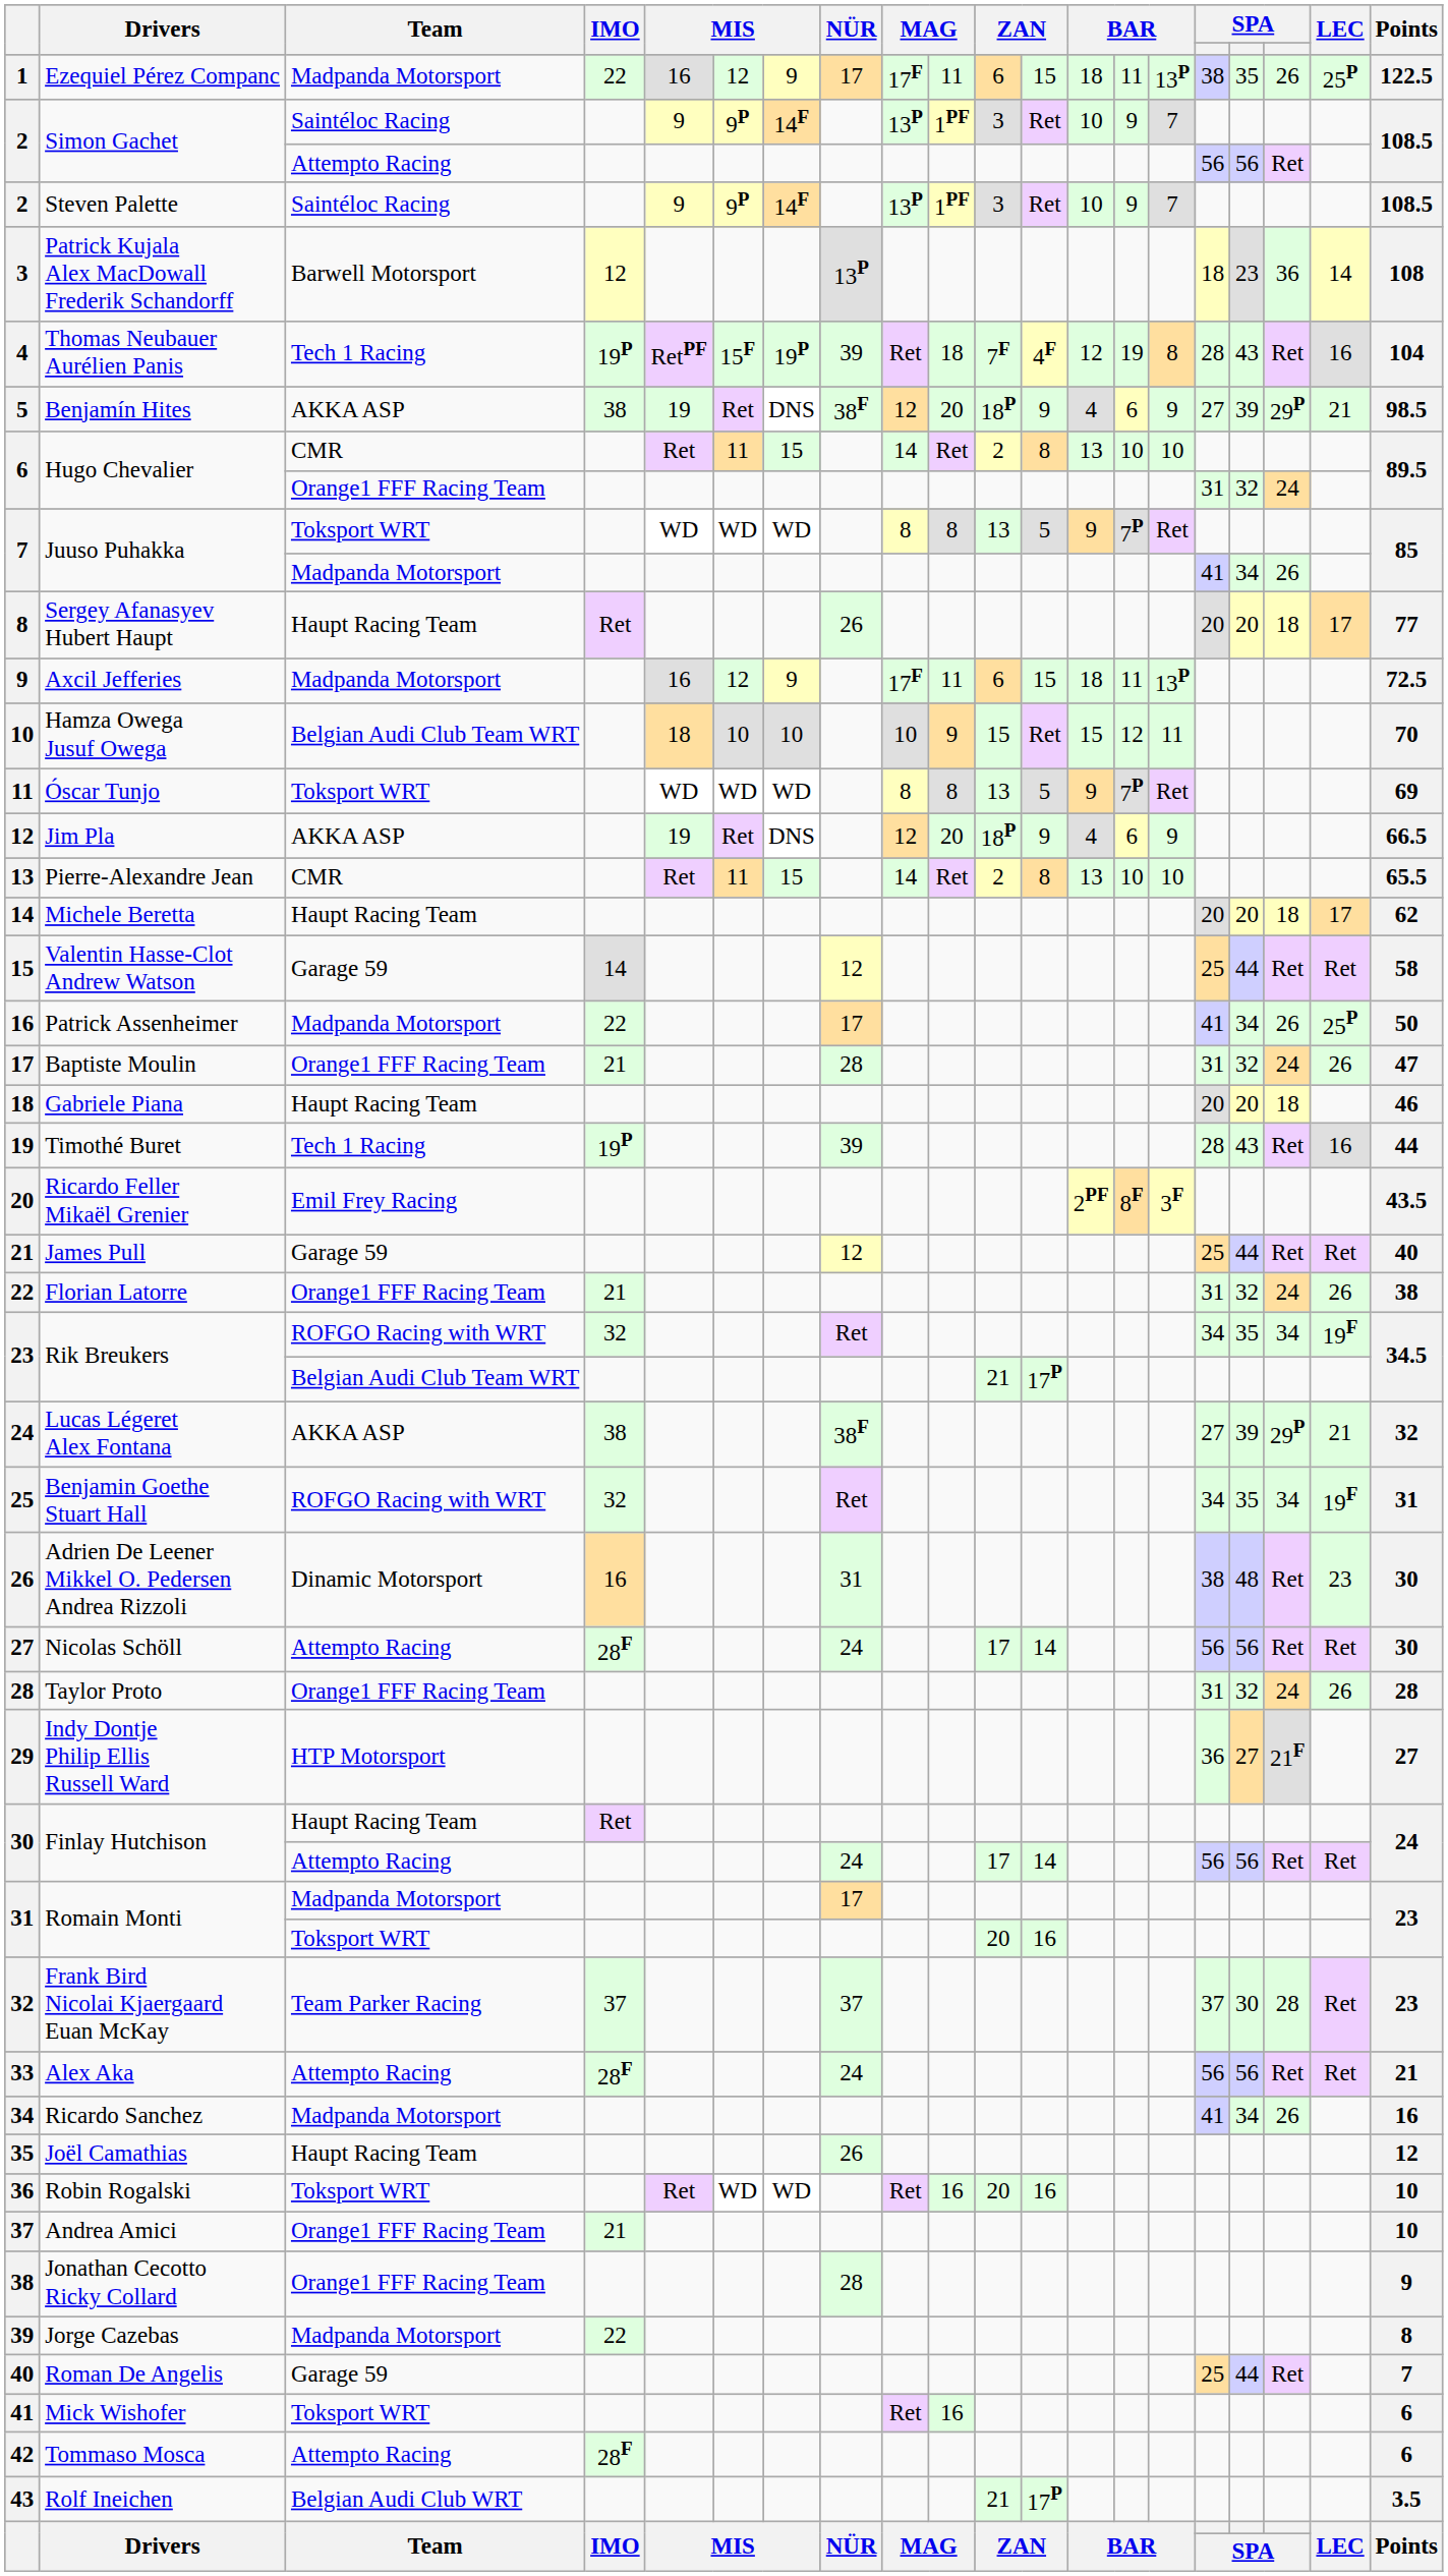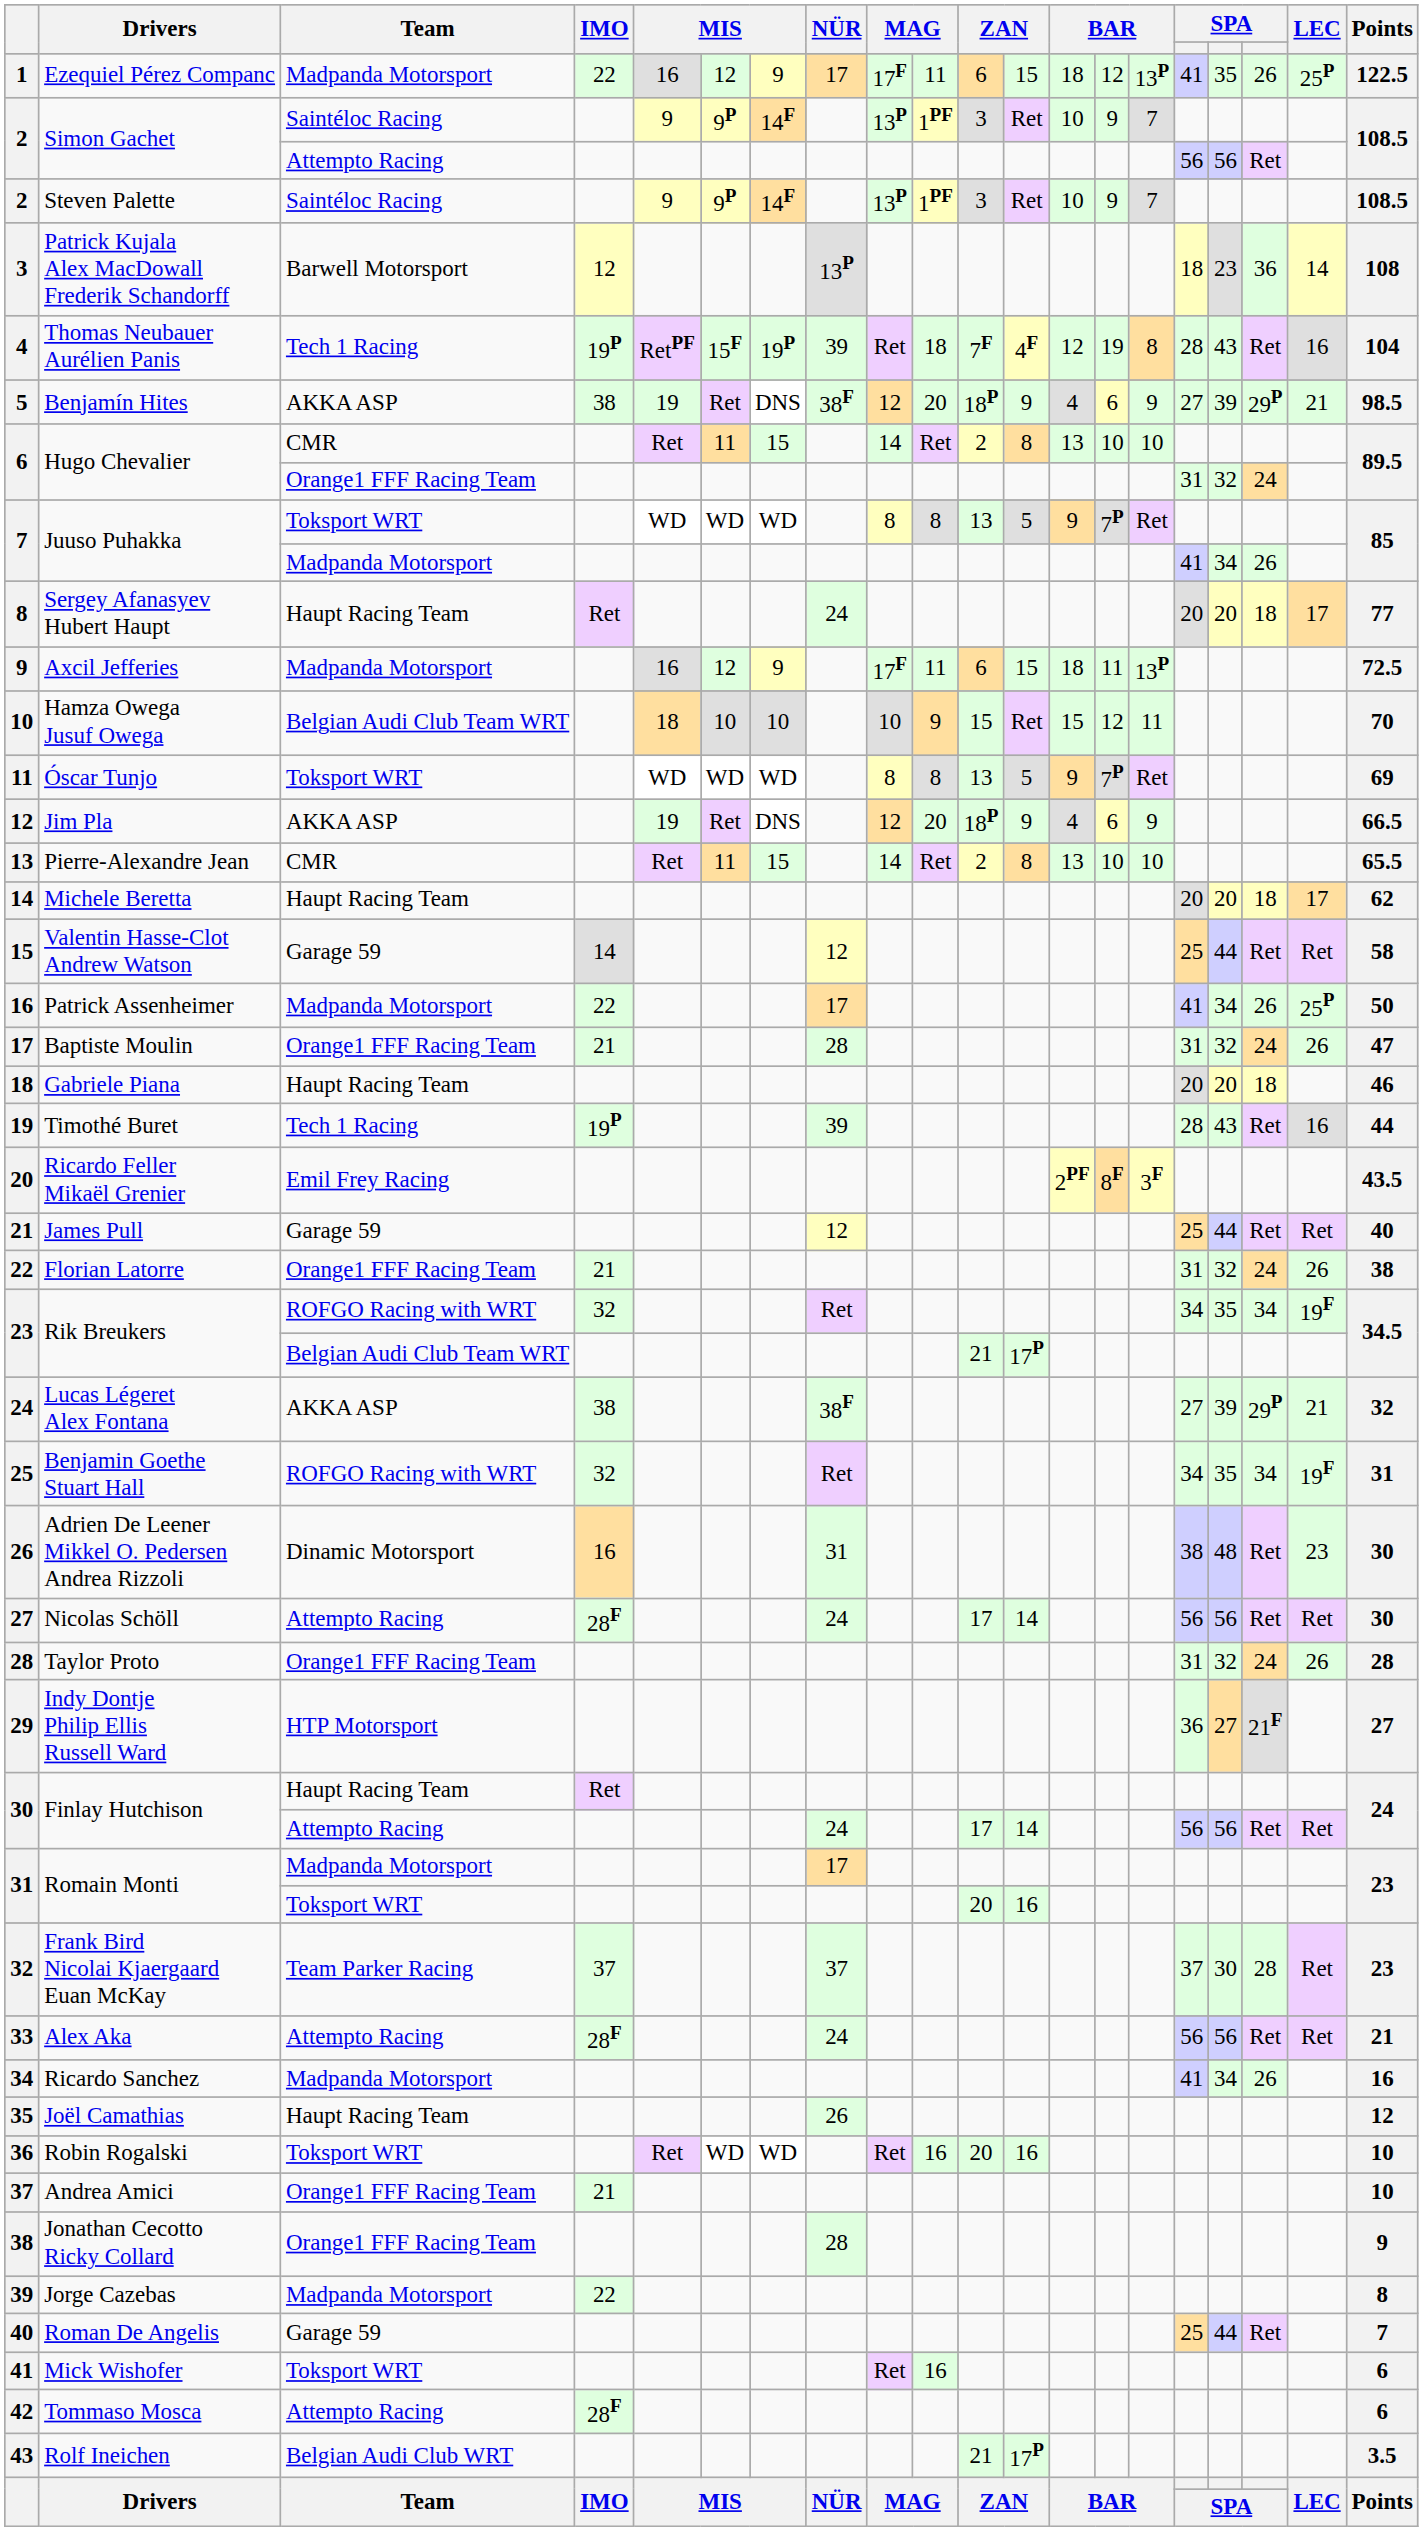Ezequiel Pérez Companc | column 14: 11 -> 12
Ezequiel Pérez Companc | column 16: 38 -> 41
Sergey Afanasyev Hubert Haupt | NÜR: 26 -> 24
